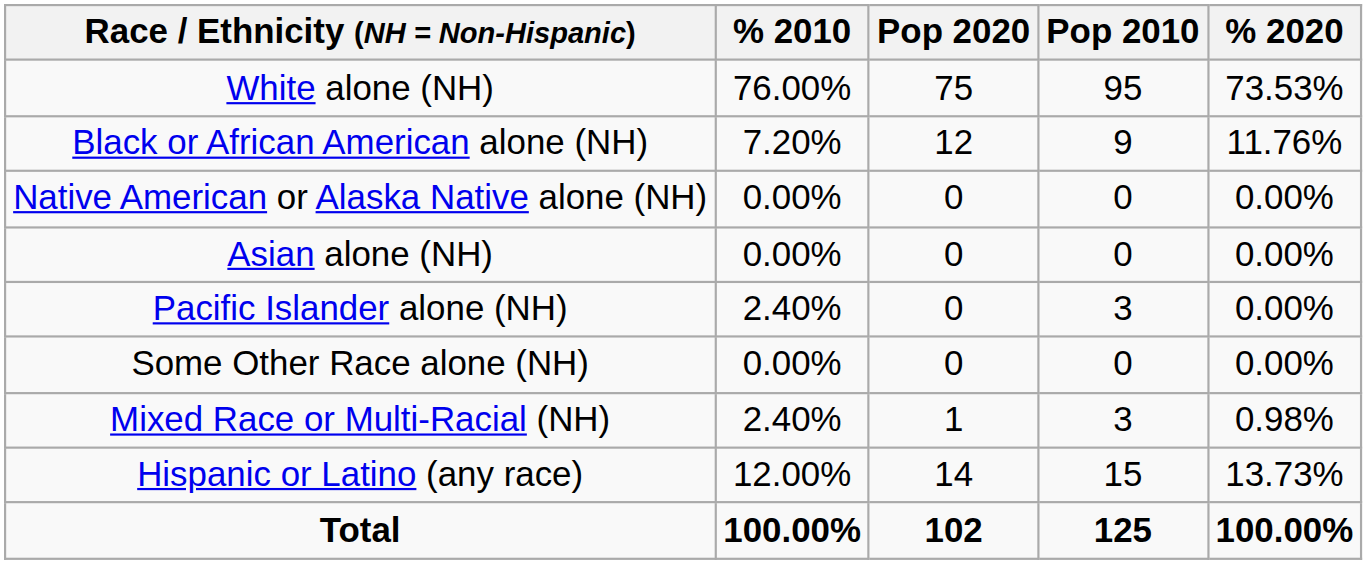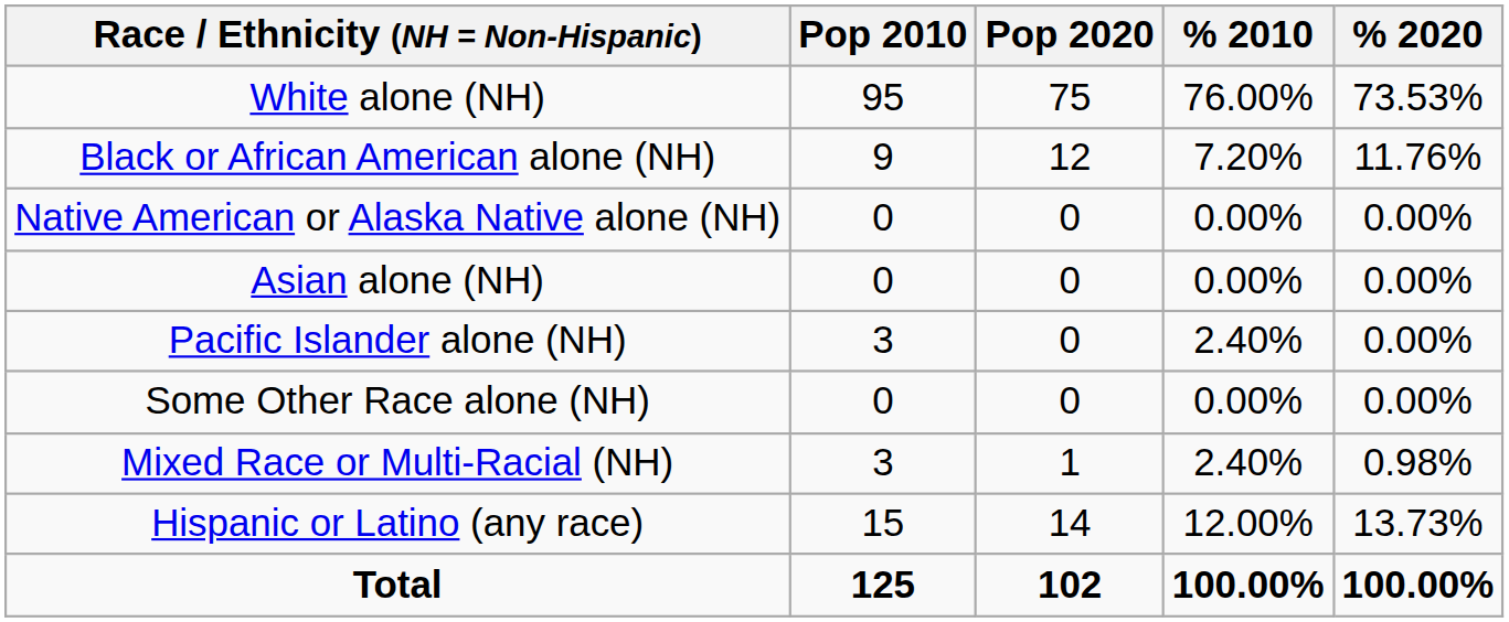columns swapped: Pop 2010 <-> % 2010
